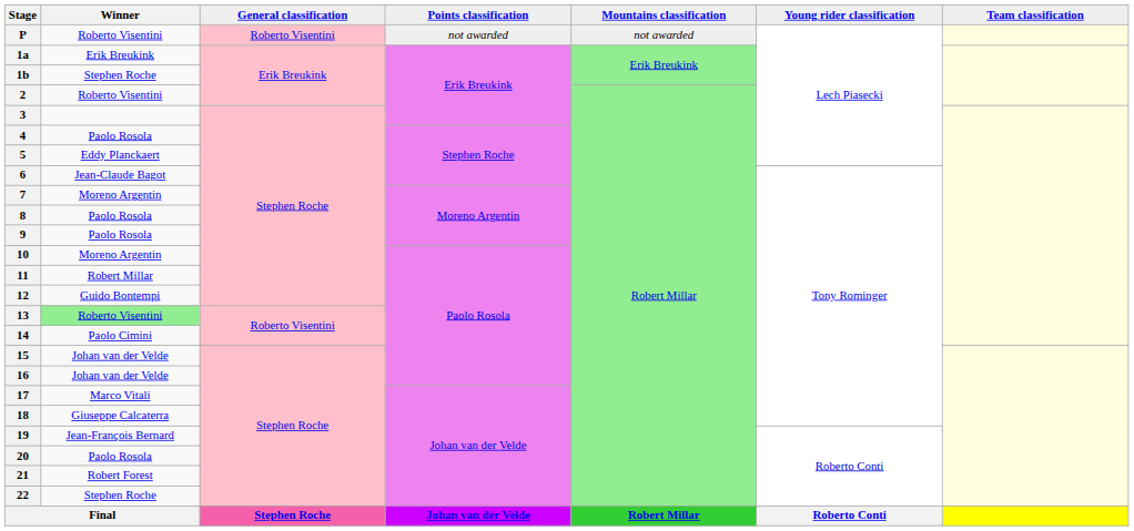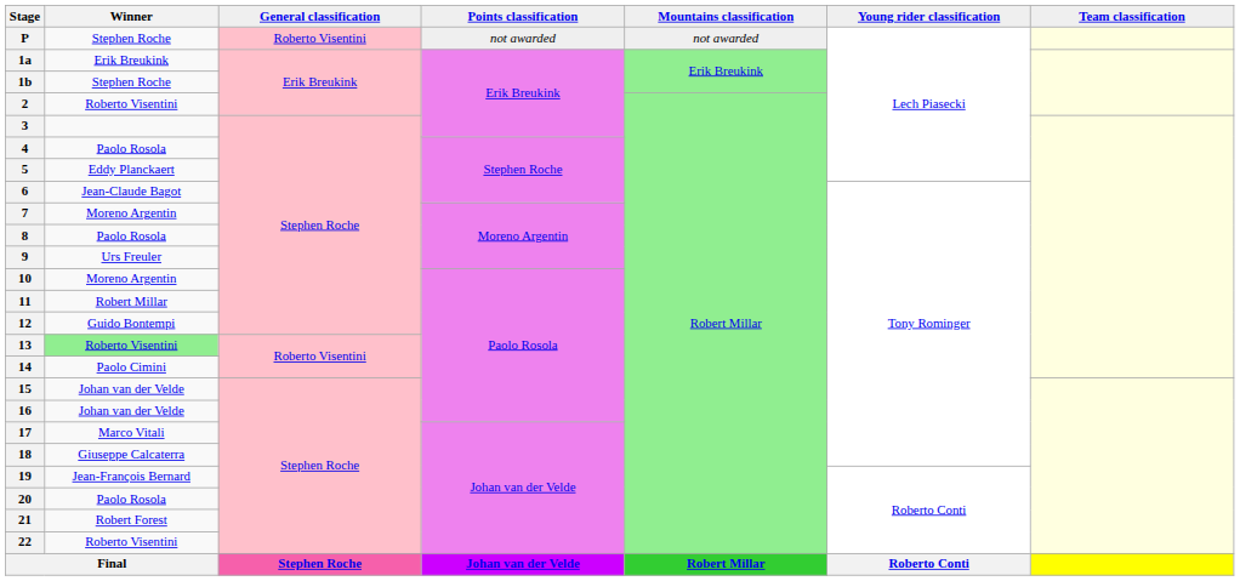P | Winner: Roberto Visentini -> Stephen Roche
9 | Winner: Paolo Rosola -> Urs Freuler
22 | Winner: Stephen Roche -> Roberto Visentini
